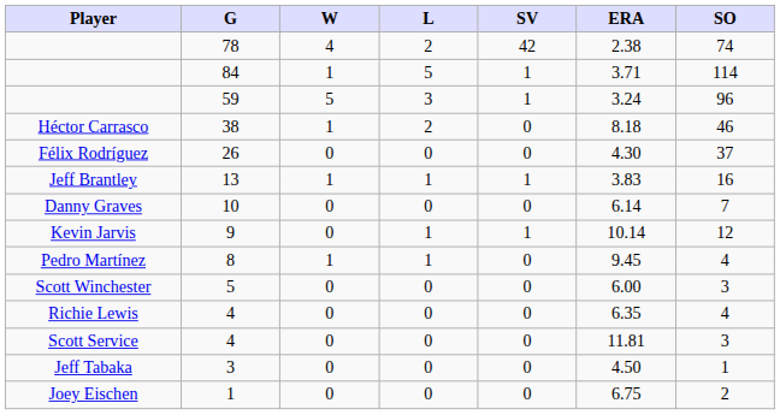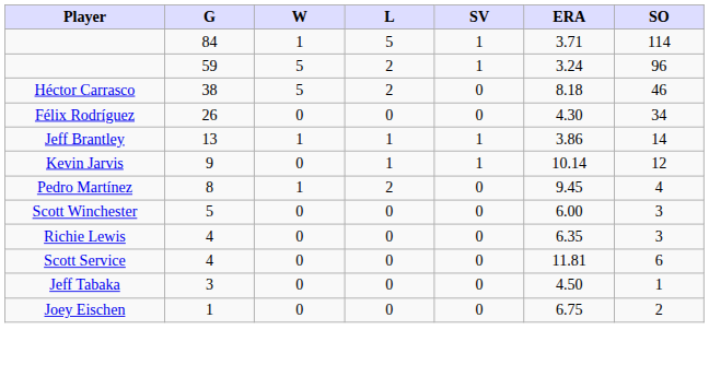- row: 78 | 4 | 2 | 42 | 2.38 | 74
59 | L: 3 -> 2
38 | W: 1 -> 5
26 | SO: 37 -> 34
13 | ERA: 3.83 -> 3.86
13 | SO: 16 -> 14
- row: Danny Graves | 10 | 0 | 0 | 0 | 6.14 | 7
8 | L: 1 -> 2
Richie Lewis / 4 | SO: 4 -> 3
Scott Service / 4 | SO: 3 -> 6
